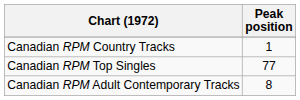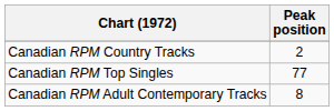Canadian RPM Country Tracks | Peak position: 1 -> 2
